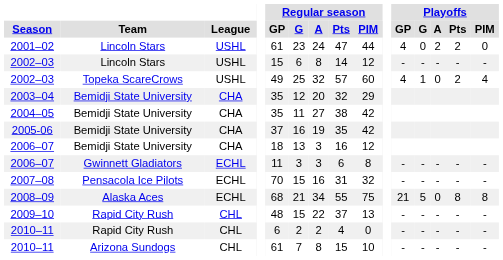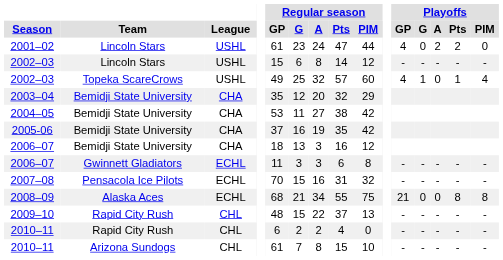2002–03 / Topeka ScareCrows | Playoffs / Pts: 2 -> 1
2004–05 | Regular season / GP: 35 -> 53
2008–09 | Playoffs / G: 5 -> 0
